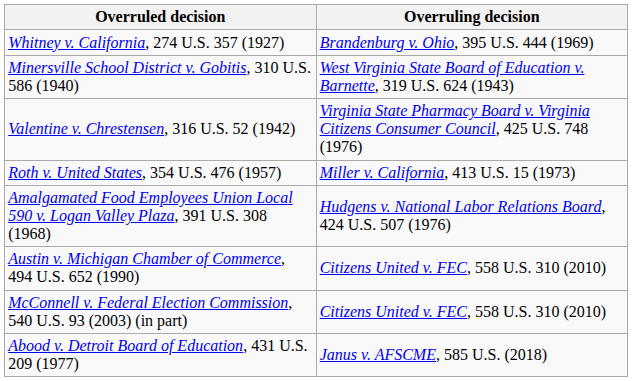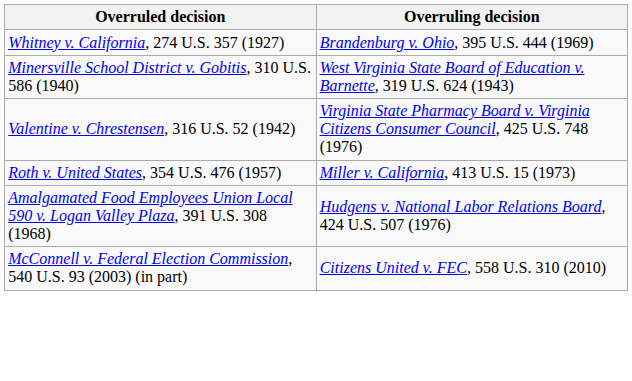- row: Austin v. Michigan Chamber of Commerce, 494 U.S. 652 (1990) | Citizens United v. FEC, 558 U.S. 310 (2010)
- row: Abood v. Detroit Board of Education, 431 U.S. 209 (1977) | Janus v. AFSCME, 585 U.S. (2018)
